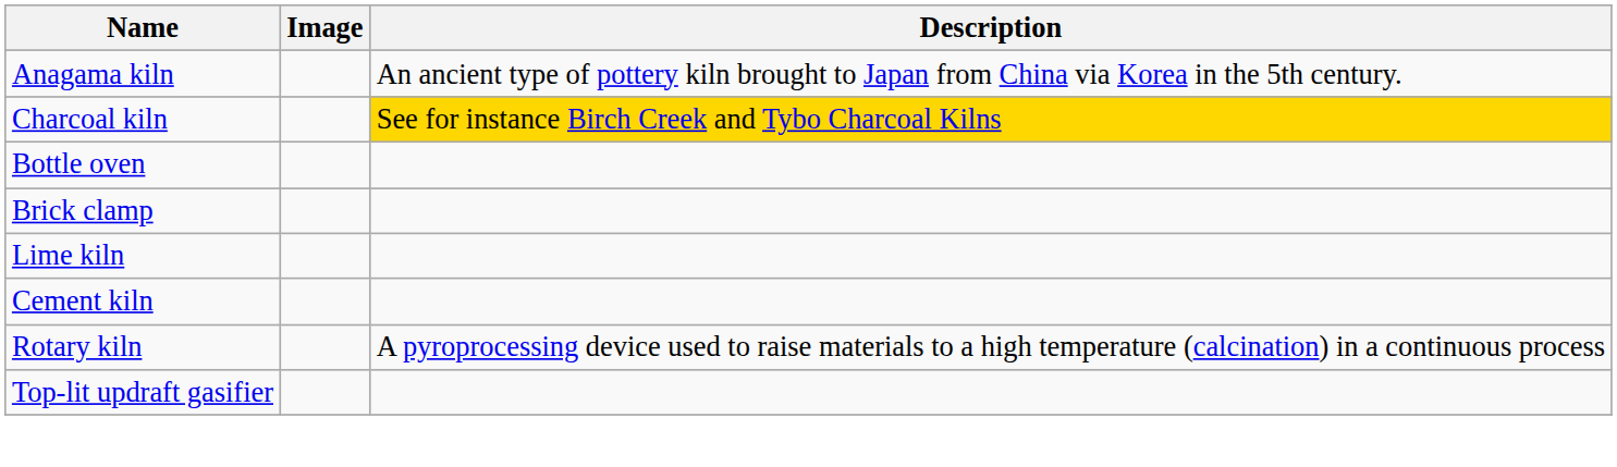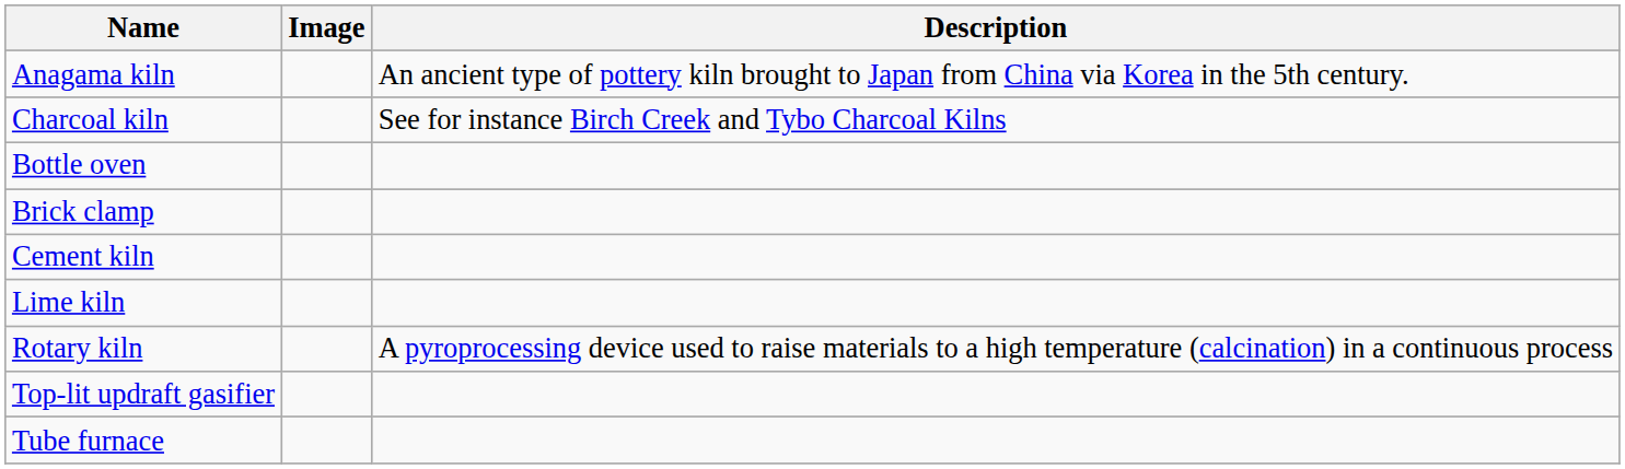Charcoal kiln | Description: gold background -> no background
rows swapped: Cement kiln <-> Lime kiln
+ row: Tube furnace
